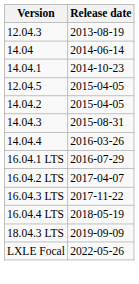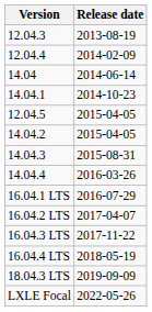+ row: 12.04.4 | 2014-02-09
